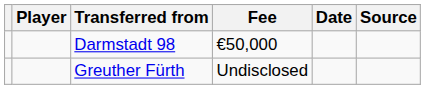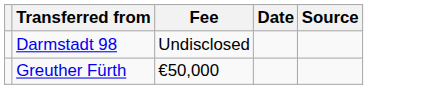- column: Player
Darmstadt 98 | Fee: €50,000 -> Undisclosed
Greuther Fürth | Fee: Undisclosed -> €50,000
